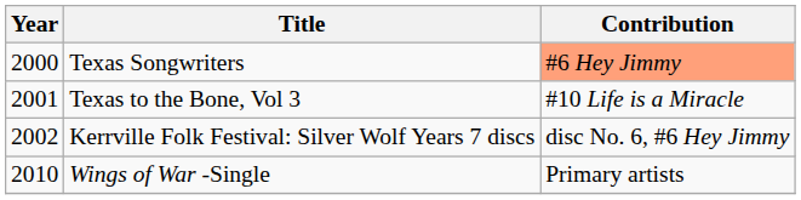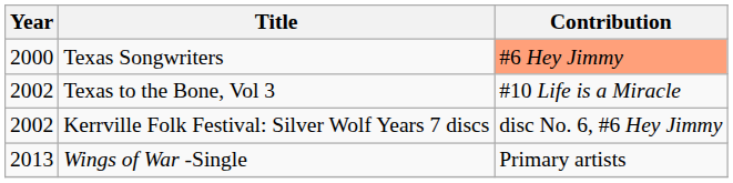Texas to the Bone, Vol 3 | Year: 2001 -> 2002
Wings of War -Single | Year: 2010 -> 2013
